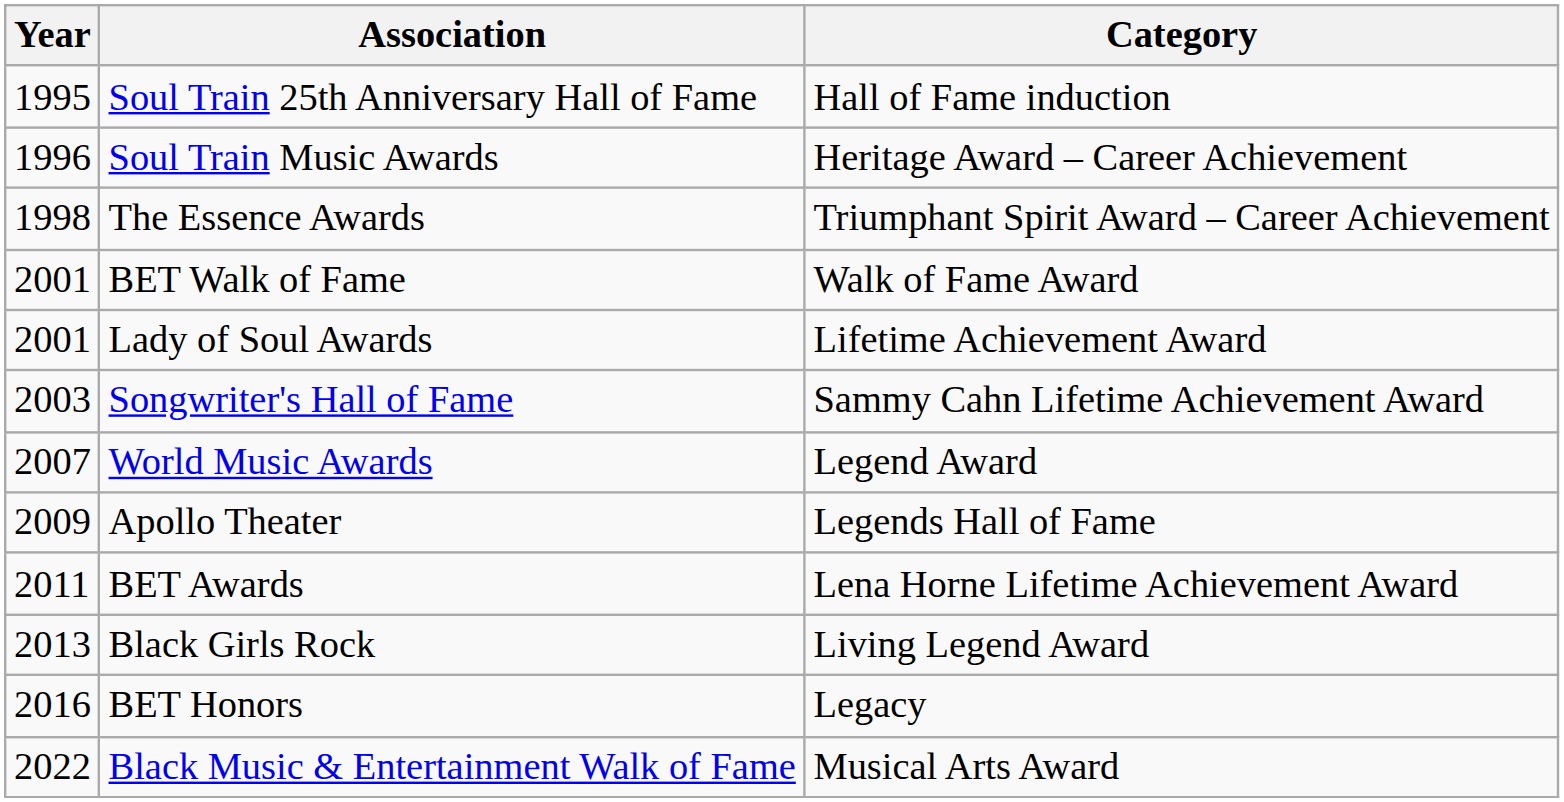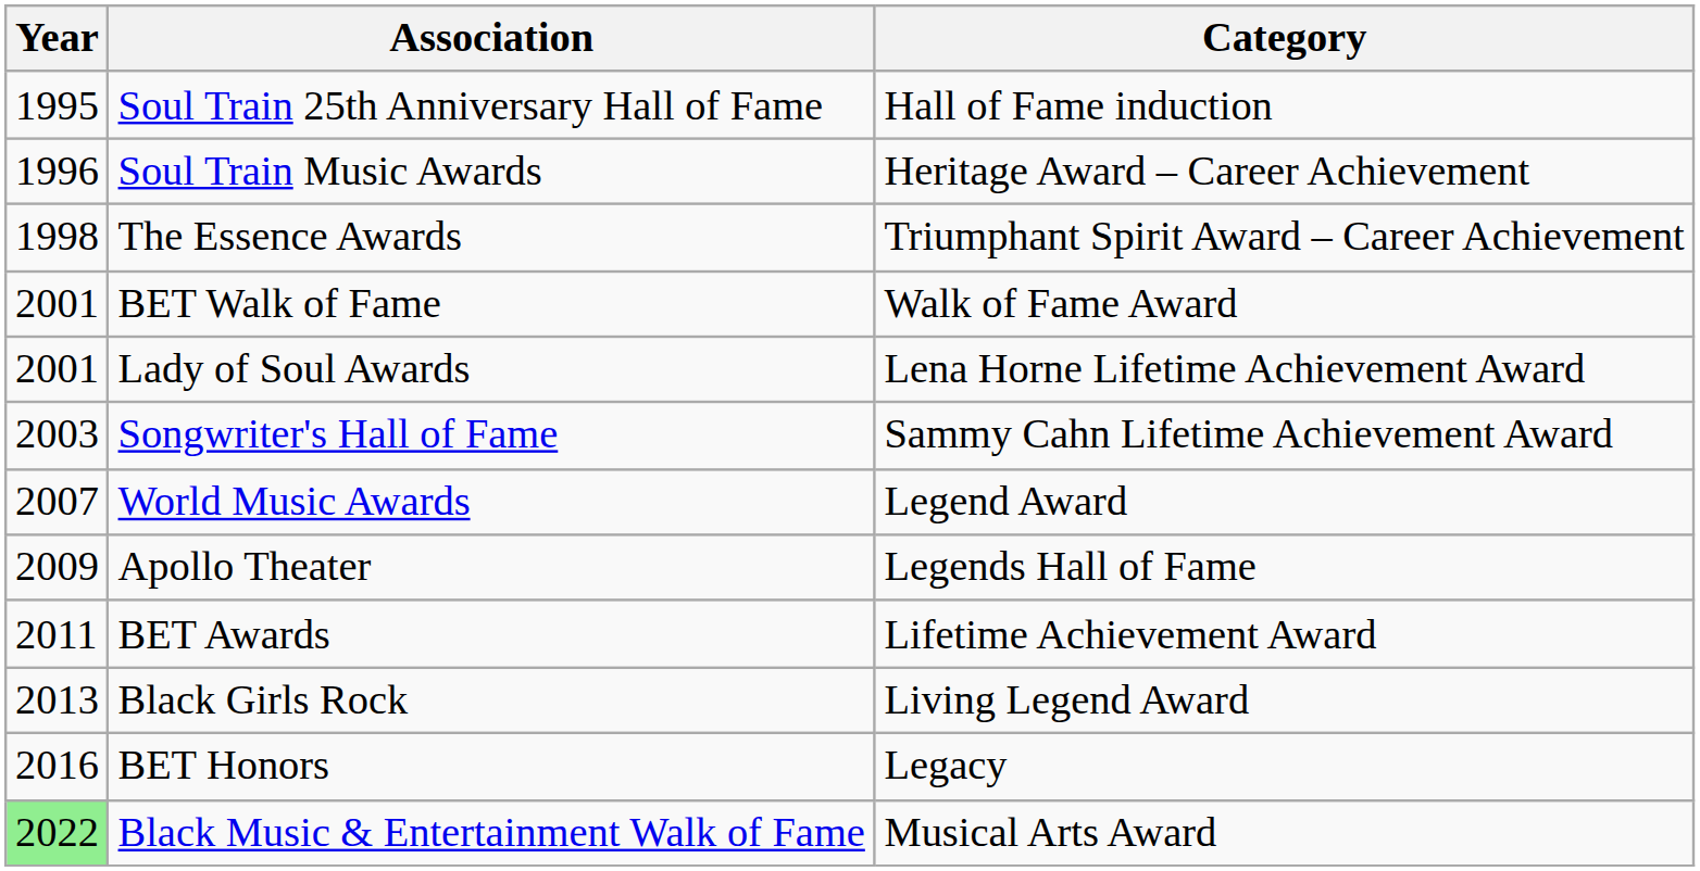Lady of Soul Awards | Category: Lifetime Achievement Award -> Lena Horne Lifetime Achievement Award
BET Awards | Category: Lena Horne Lifetime Achievement Award -> Lifetime Achievement Award
Black Music & Entertainment Walk of Fame | Year: no background -> lightgreen background
